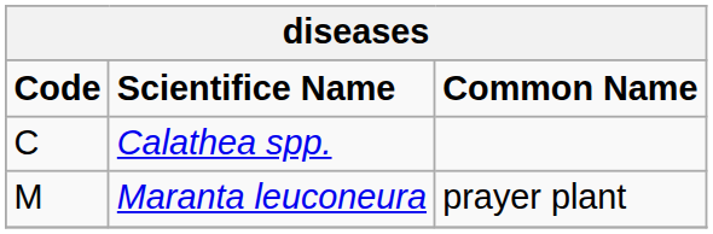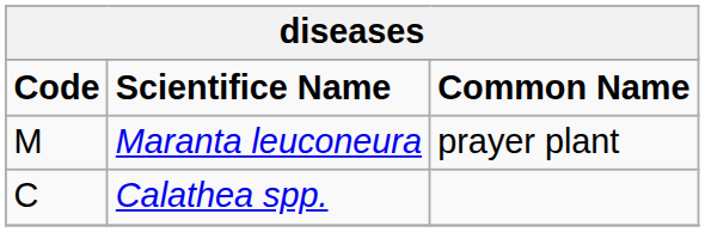rows swapped: Calathea spp. <-> Maranta leuconeura
